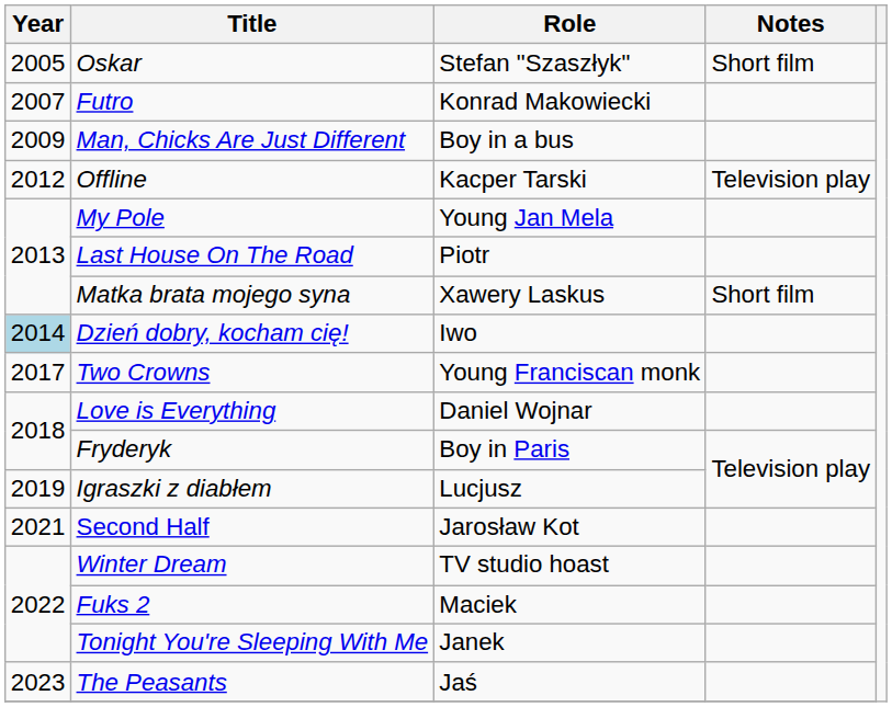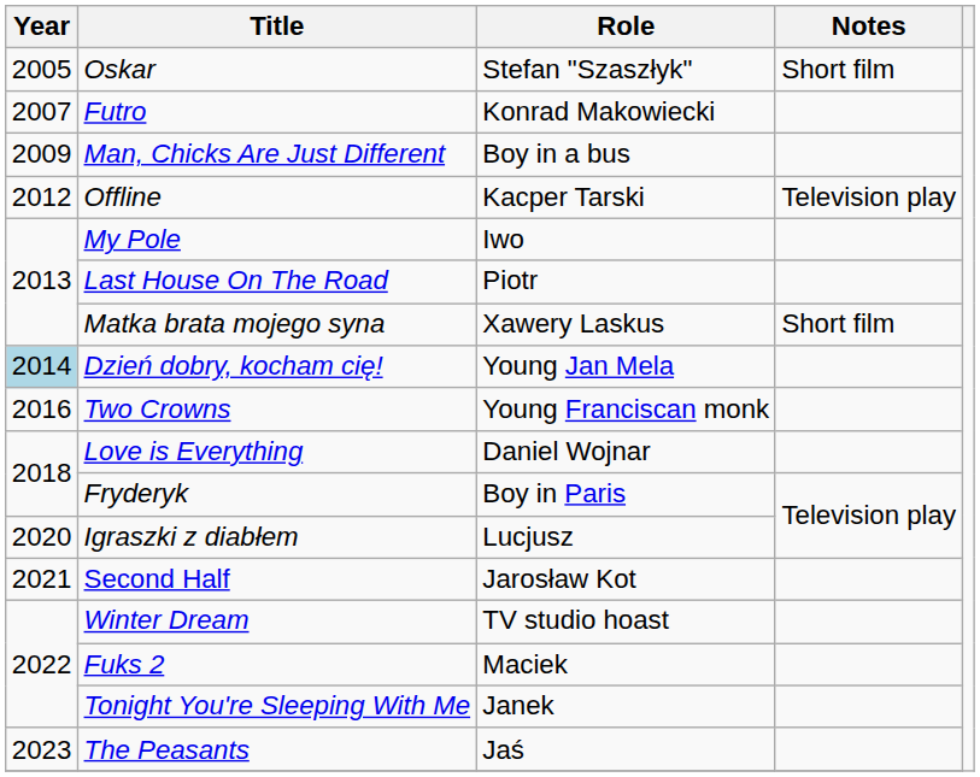My Pole | Role: Young Jan Mela -> Iwo
Dzień dobry, kocham cię! | Role: Iwo -> Young Jan Mela
Two Crowns | Year: 2017 -> 2016
Igraszki z diabłem | Year: 2019 -> 2020
